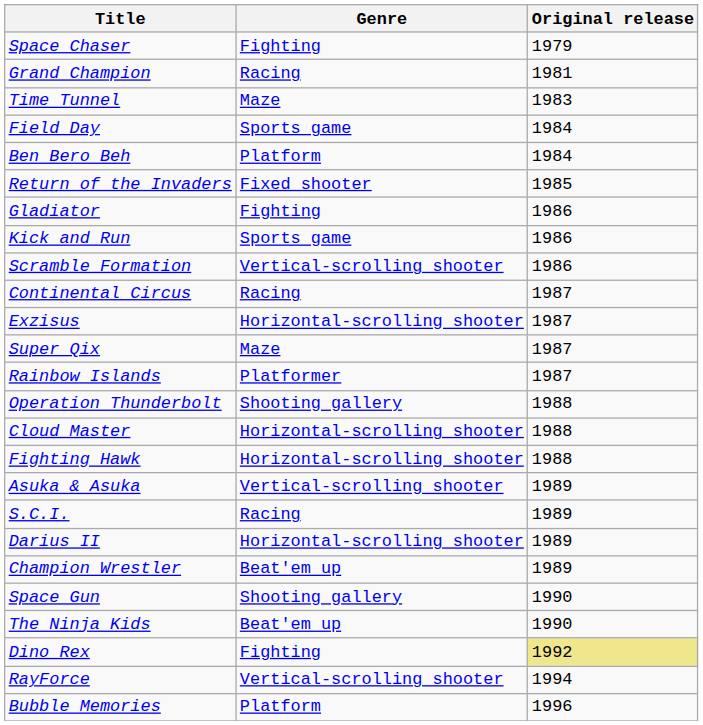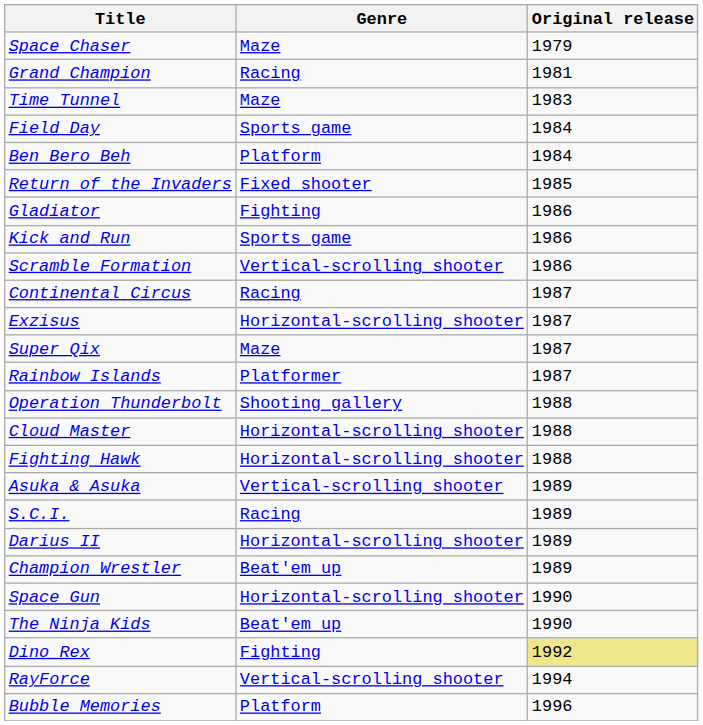Space Chaser | Genre: Fighting -> Maze
Space Gun | Genre: Shooting gallery -> Horizontal-scrolling shooter
